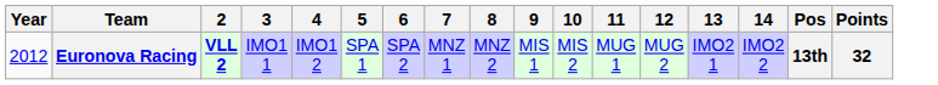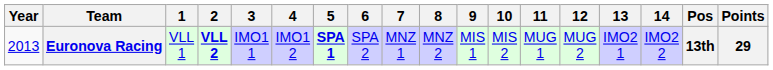+ column: 1 | VLL 1
Euronova Racing | Year: 2012 -> 2013
Euronova Racing | 5: normal -> bold
Euronova Racing | Points: 32 -> 29
